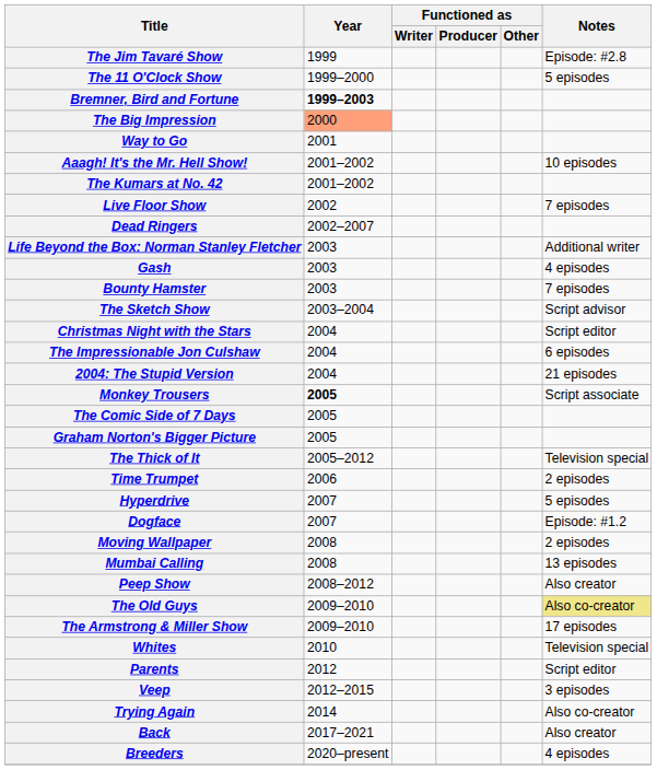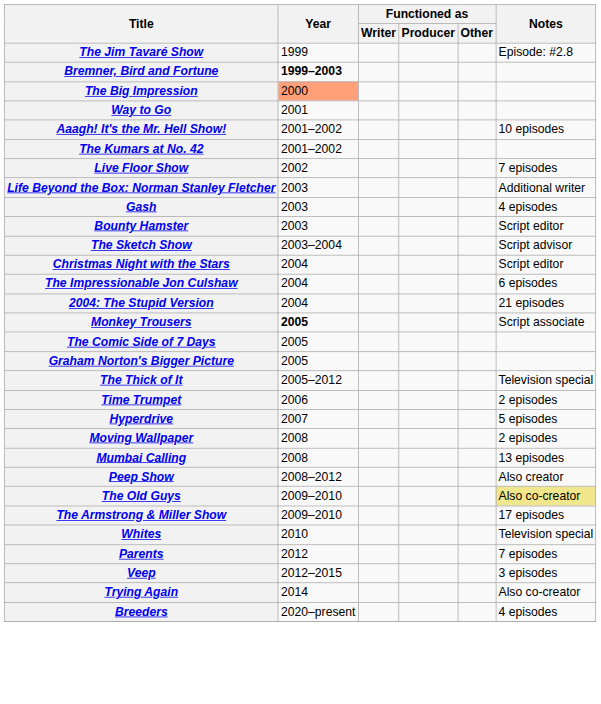- row: The 11 O'Clock Show | 1999–2000 | 5 episodes
- row: Dead Ringers | 2002–2007
Bounty Hamster | Notes: 7 episodes -> Script editor
- row: Dogface | 2007 | Episode: #1.2
Parents | Notes: Script editor -> 7 episodes
- row: Back | 2017–2021 | Also creator
